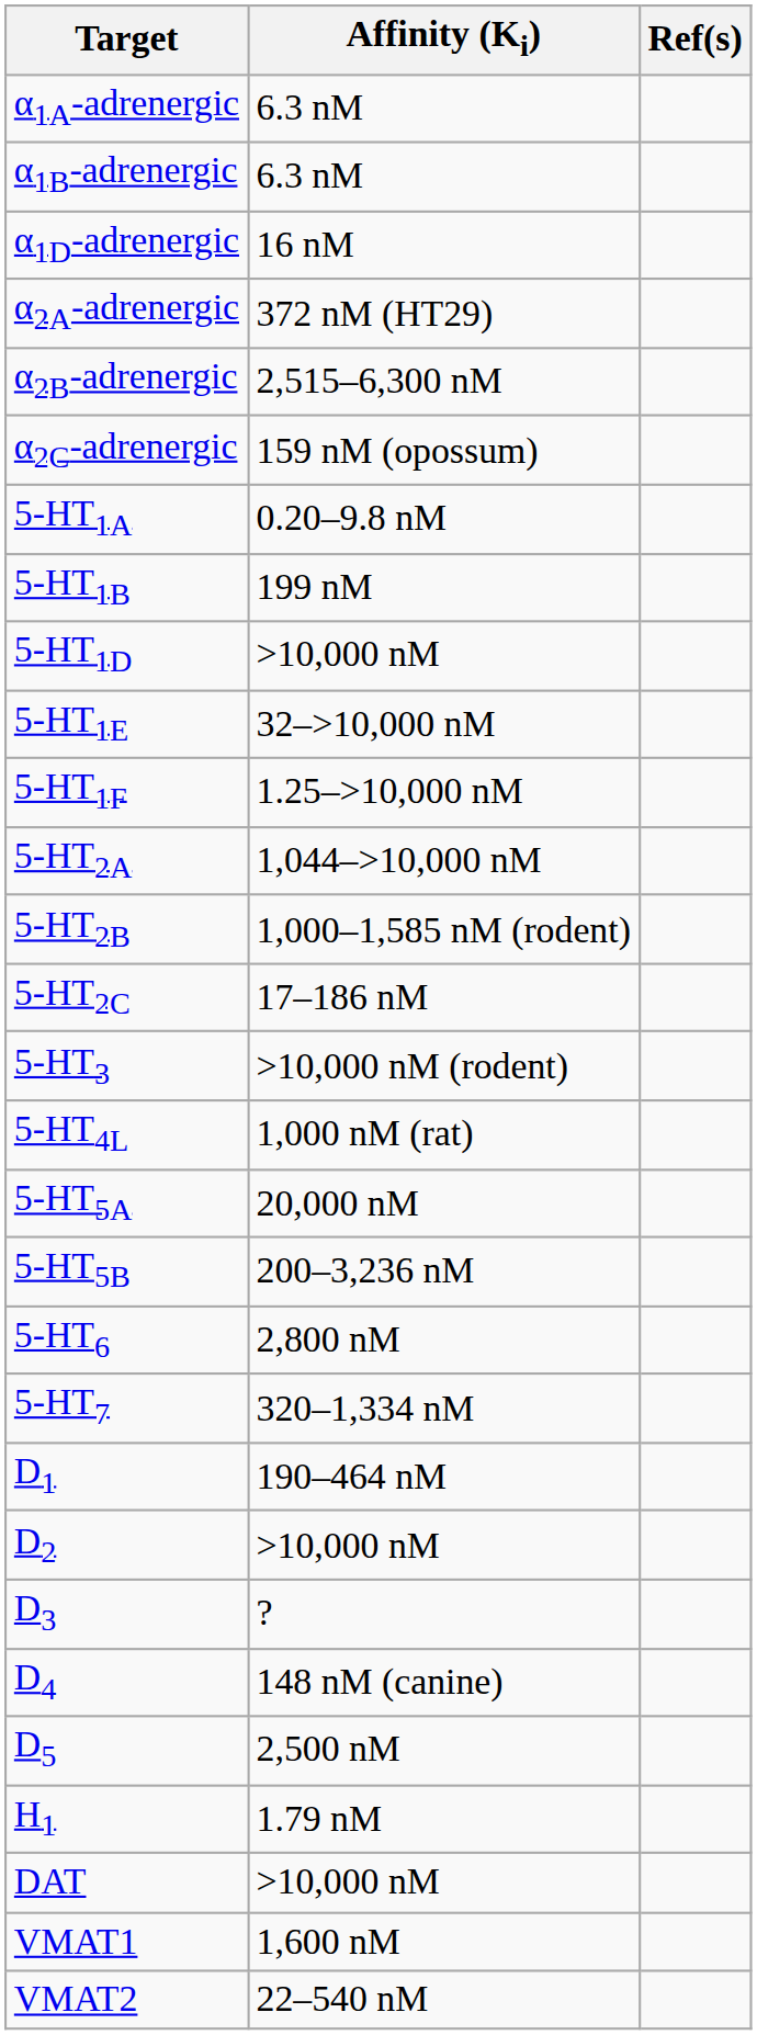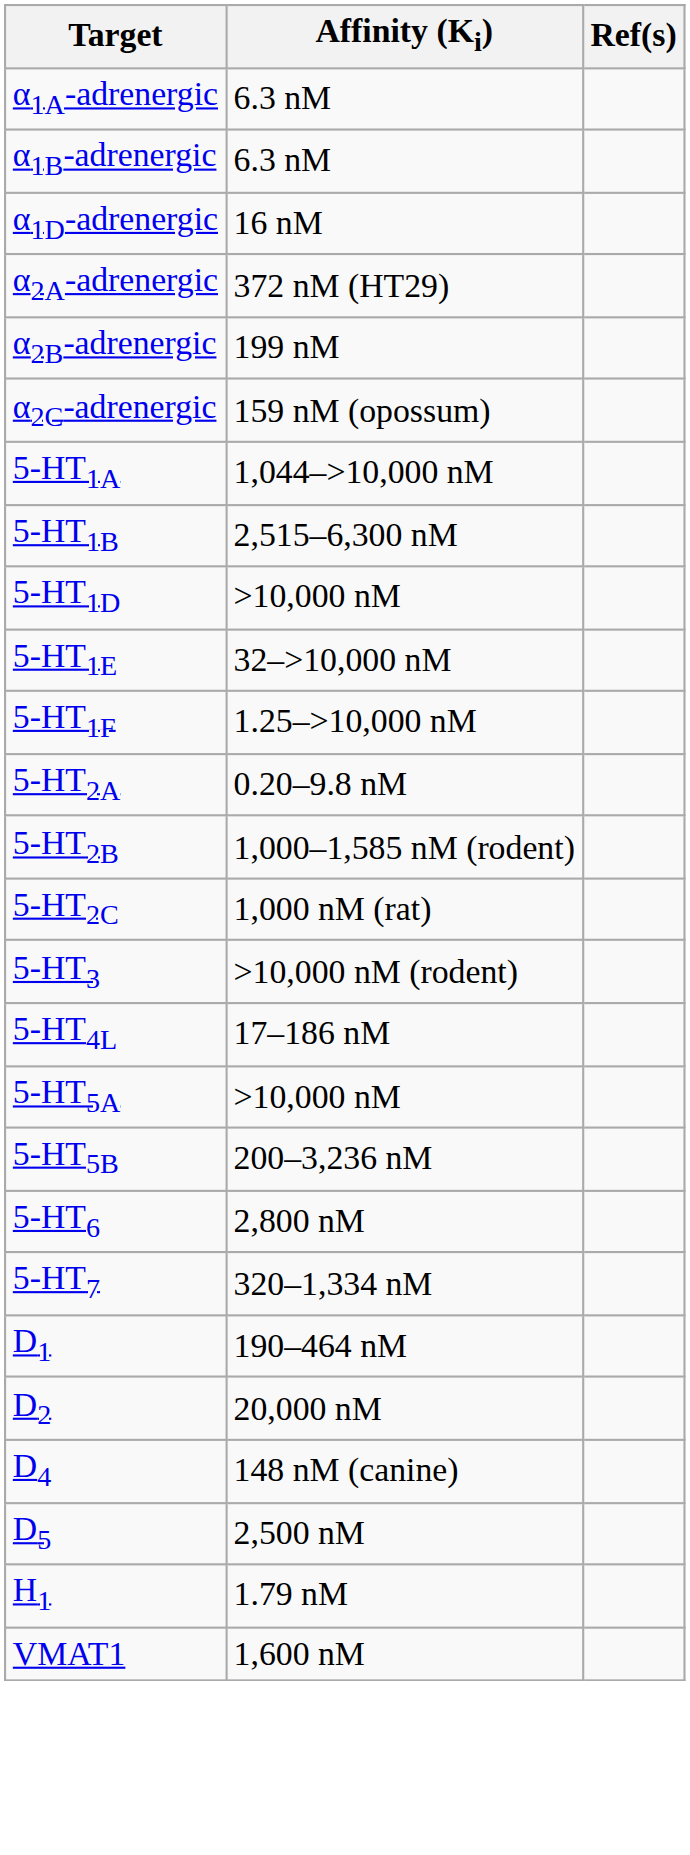α2B-adrenergic | Affinity (Ki): 2,515–6,300 nM -> 199 nM
5-HT1A | Affinity (Ki): 0.20–9.8 nM -> 1,044–>10,000 nM
5-HT1B | Affinity (Ki): 199 nM -> 2,515–6,300 nM
5-HT2A | Affinity (Ki): 1,044–>10,000 nM -> 0.20–9.8 nM
5-HT2C | Affinity (Ki): 17–186 nM -> 1,000 nM (rat)
5-HT4L | Affinity (Ki): 1,000 nM (rat) -> 17–186 nM
5-HT5A | Affinity (Ki): 20,000 nM -> >10,000 nM
D2 | Affinity (Ki): >10,000 nM -> 20,000 nM
- row: D3 | ?
- row: DAT | >10,000 nM
- row: VMAT2 | 22–540 nM
